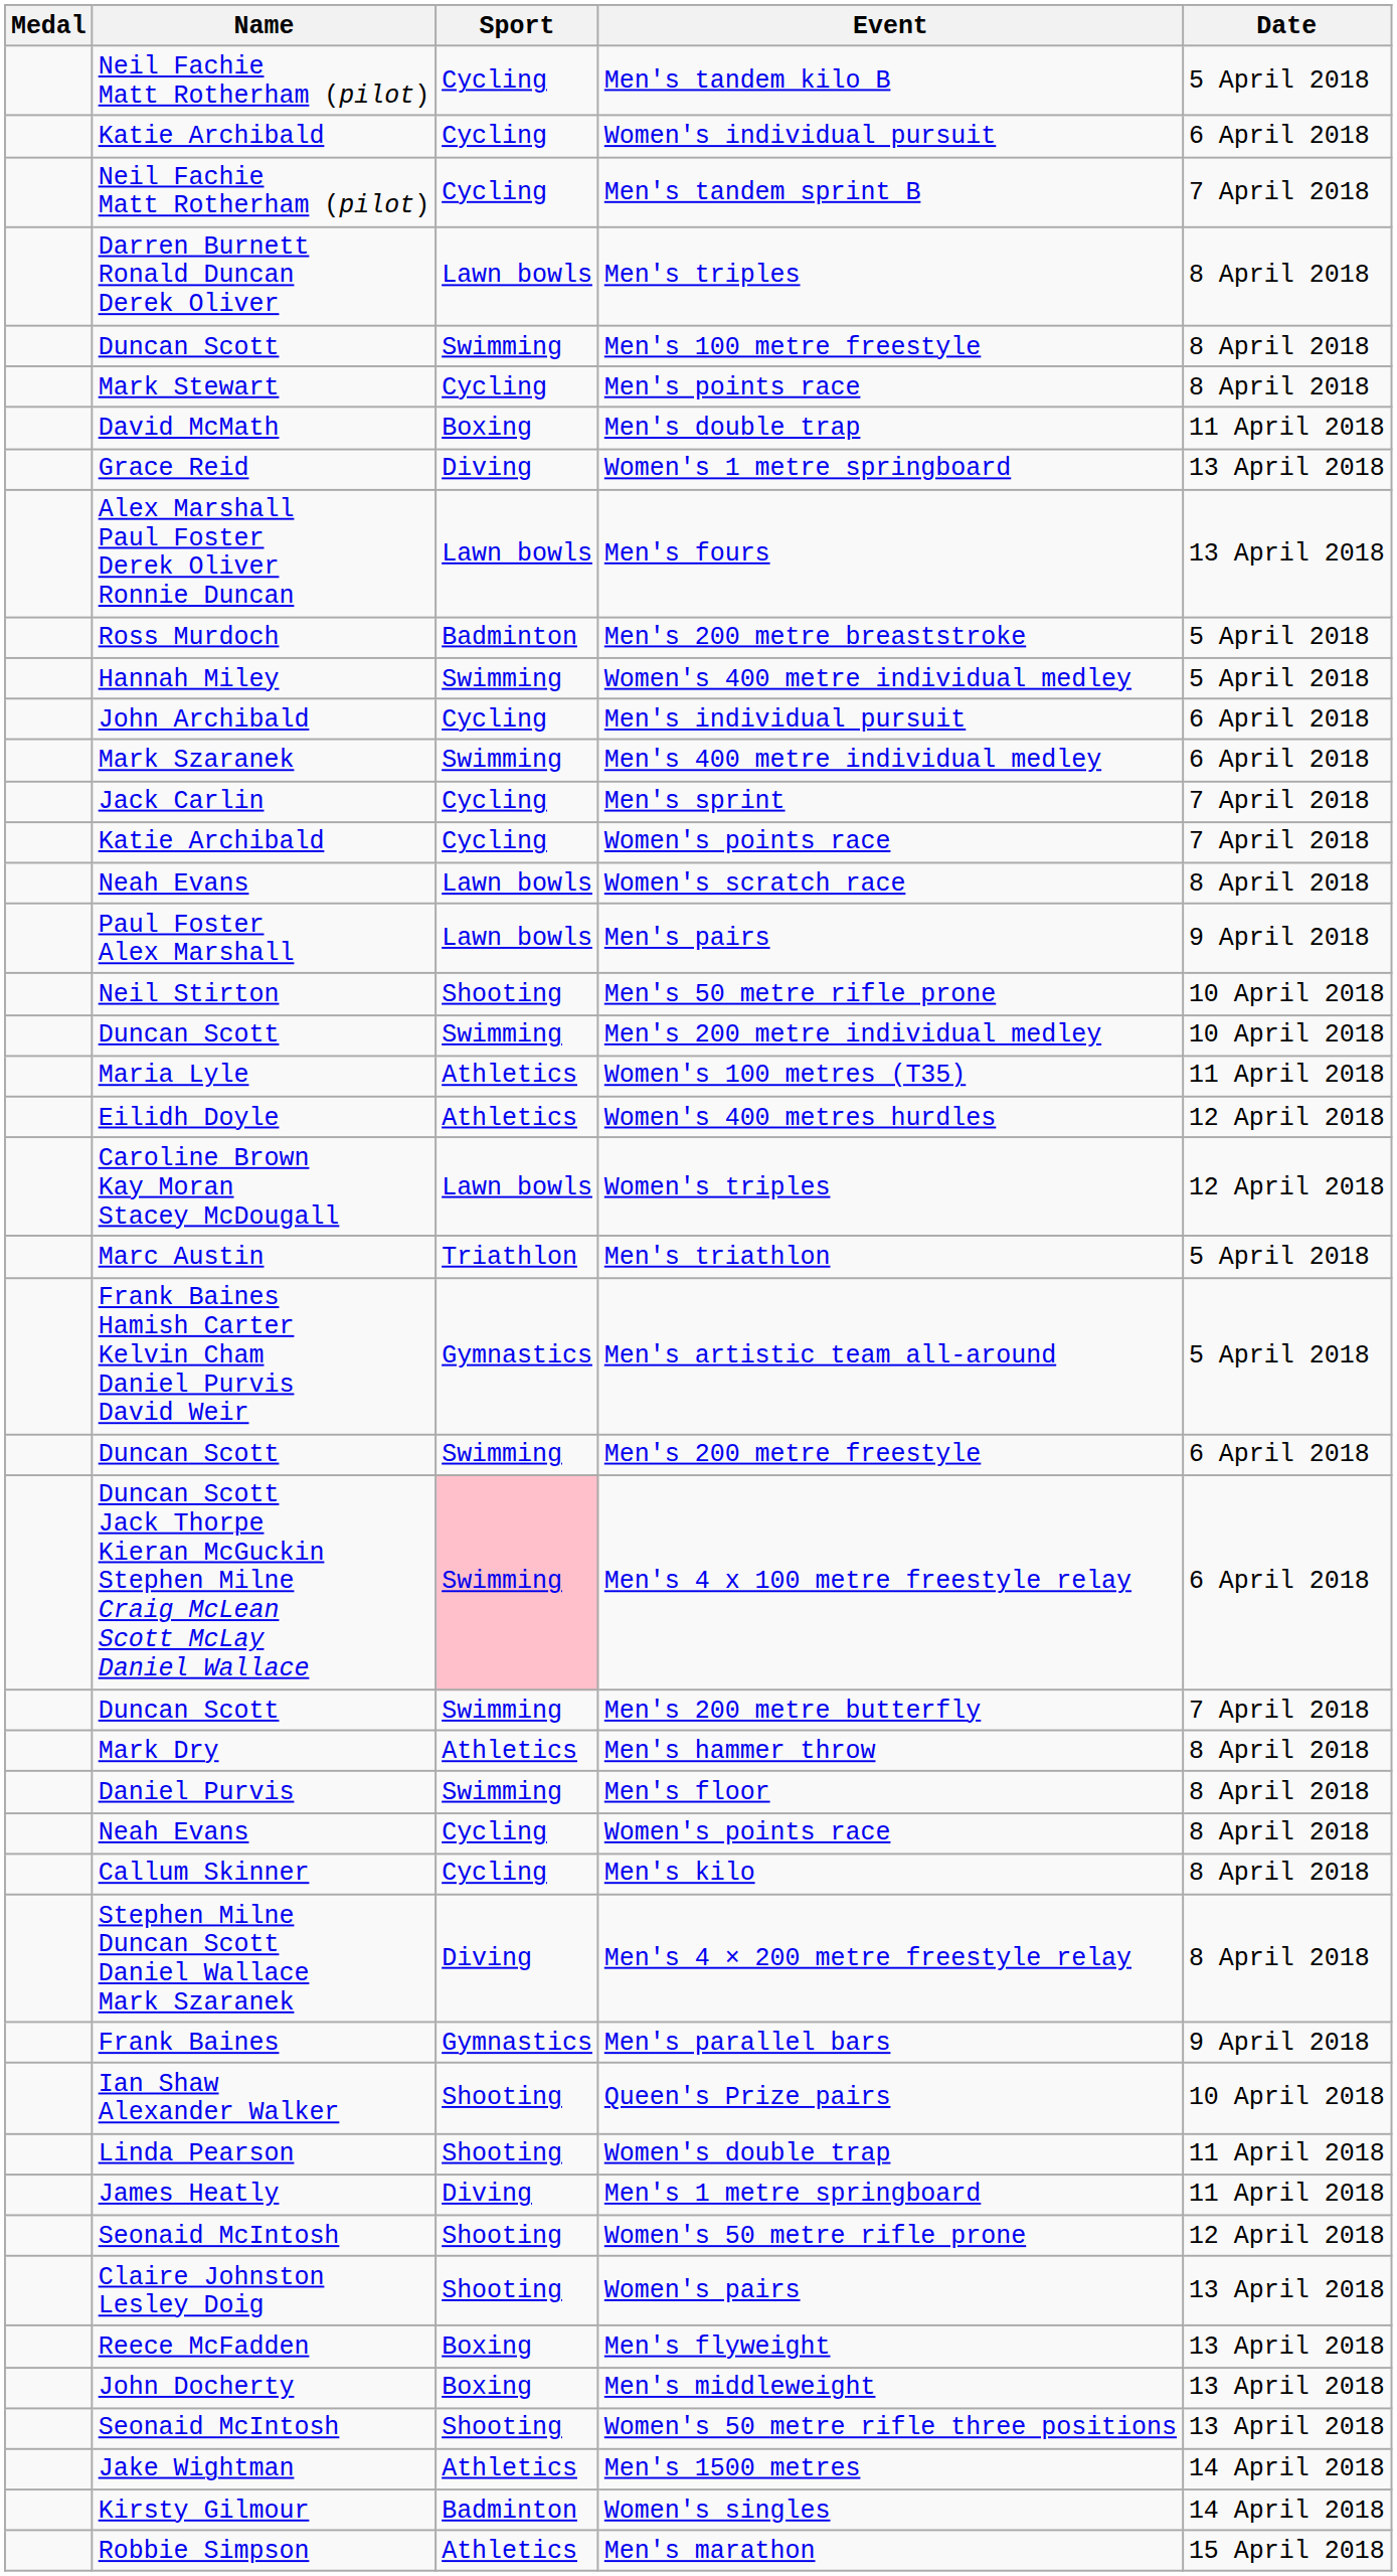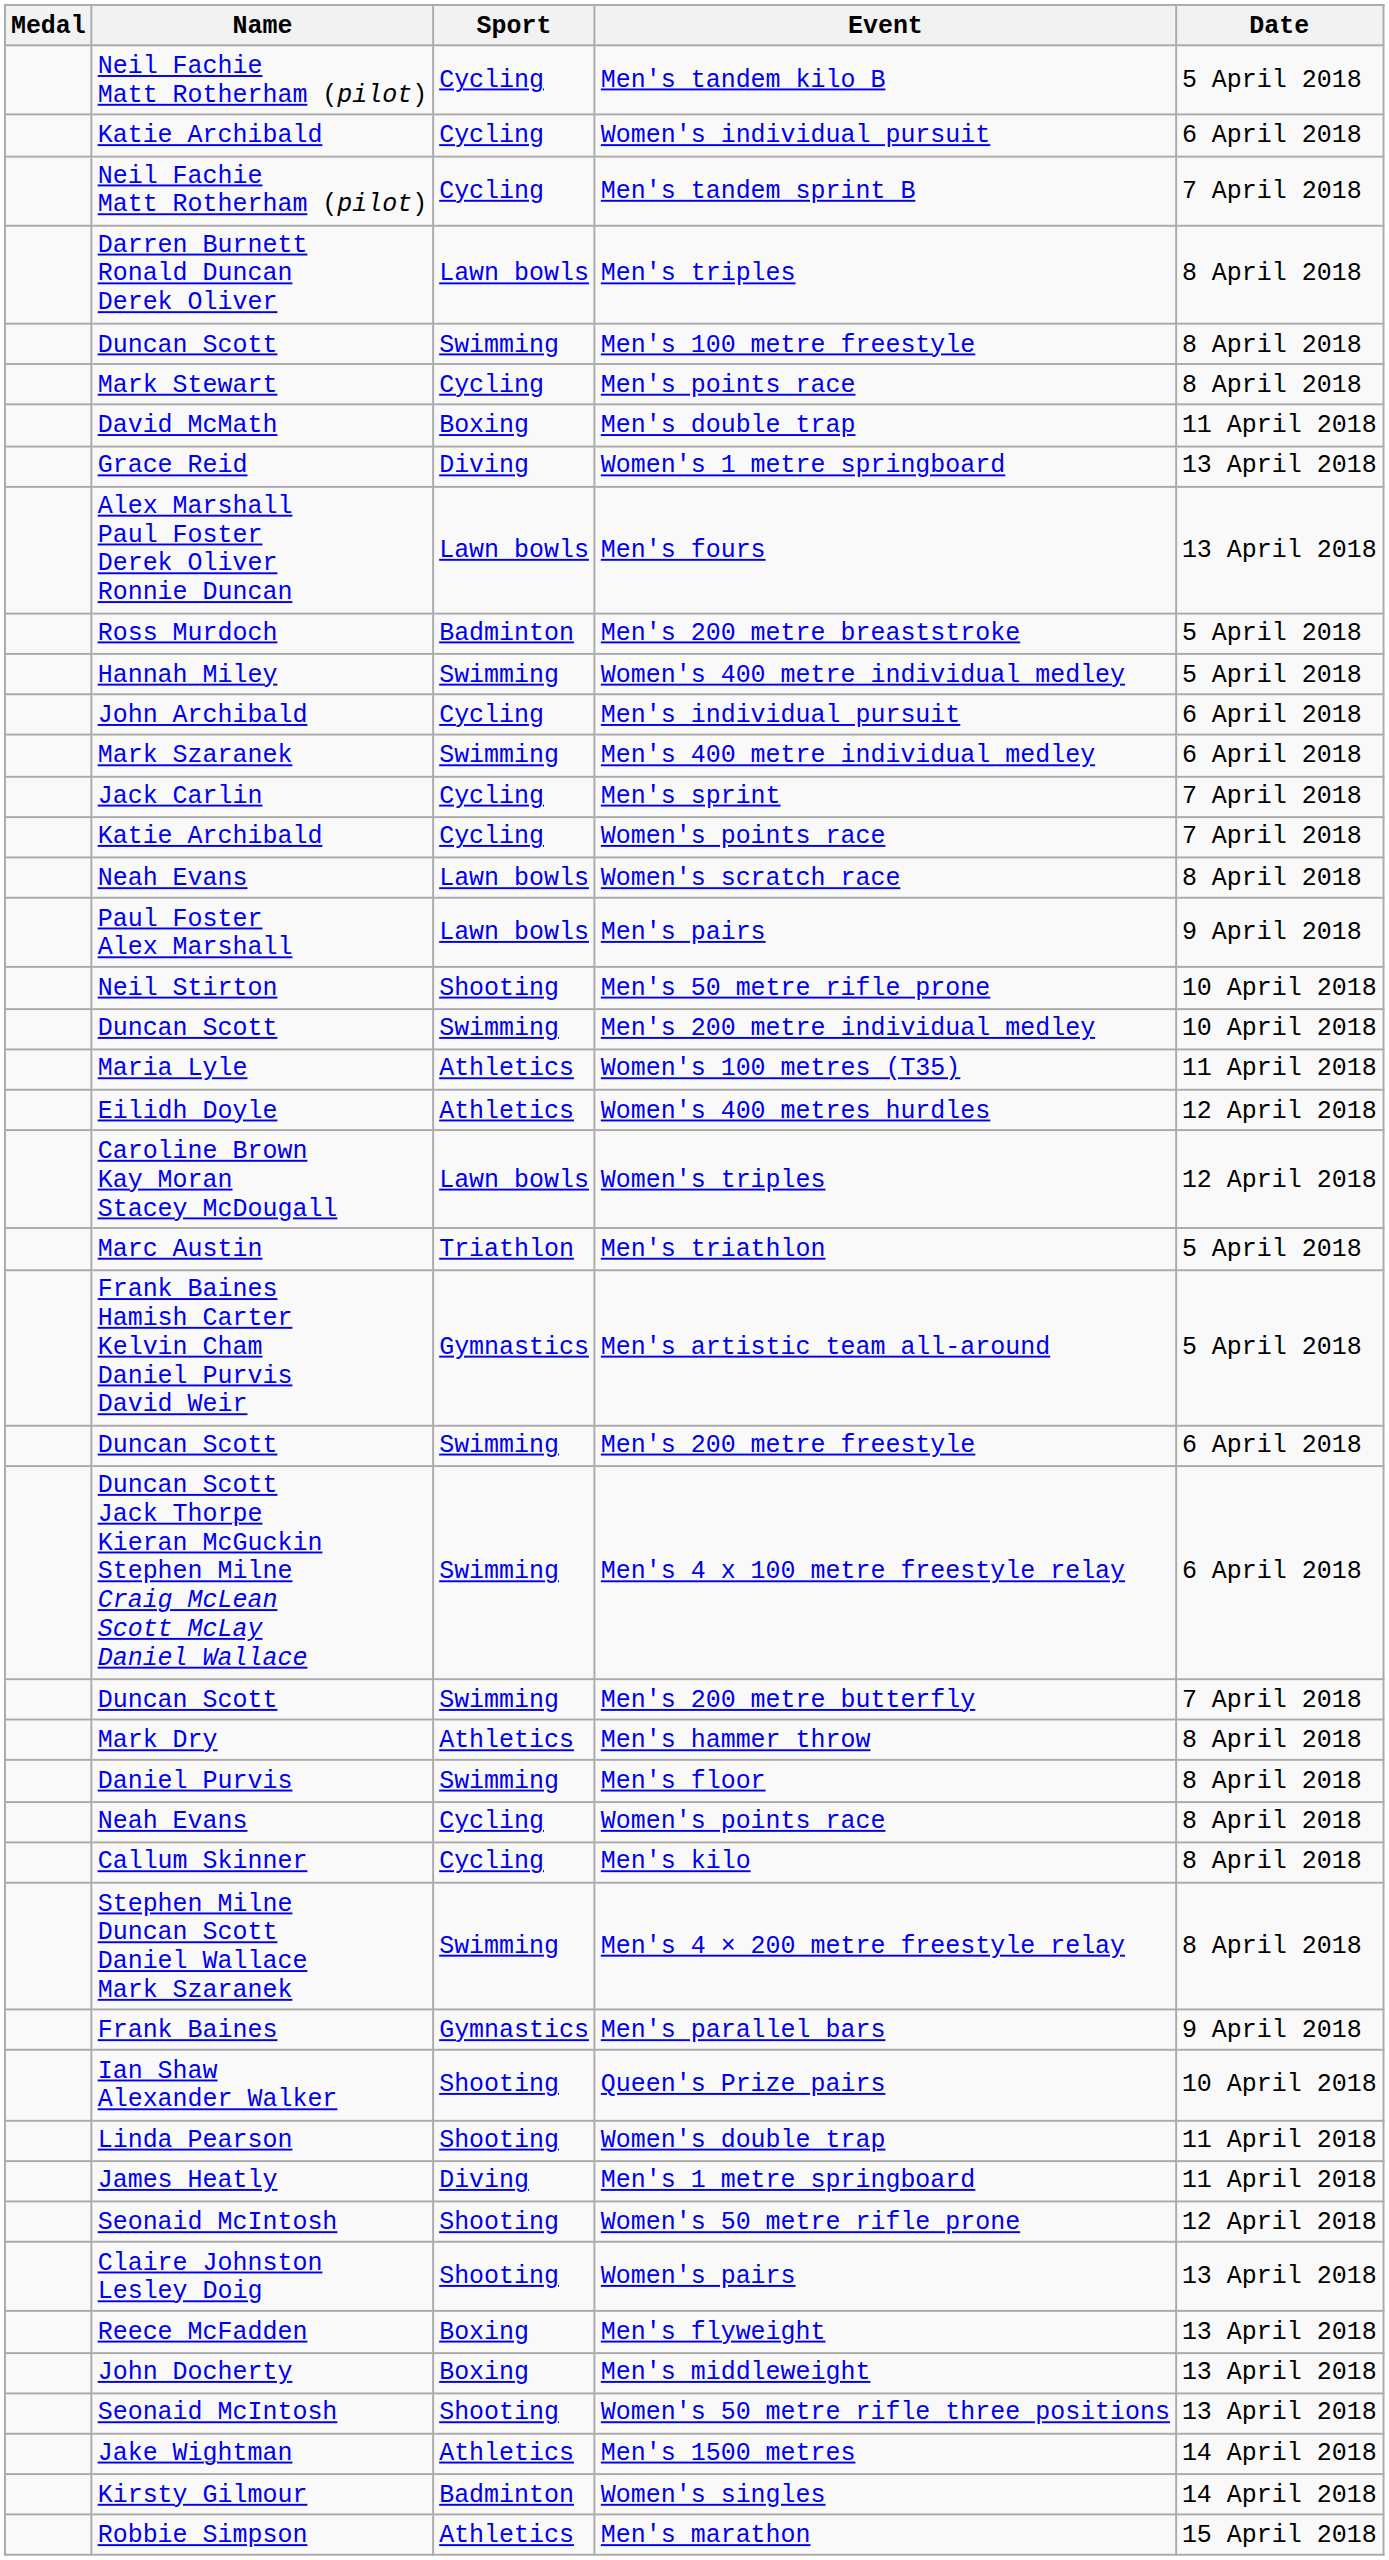Men's 4 x 100 metre freestyle relay | Sport: pink background -> no background
Men's 4 × 200 metre freestyle relay | Sport: Diving -> Swimming
